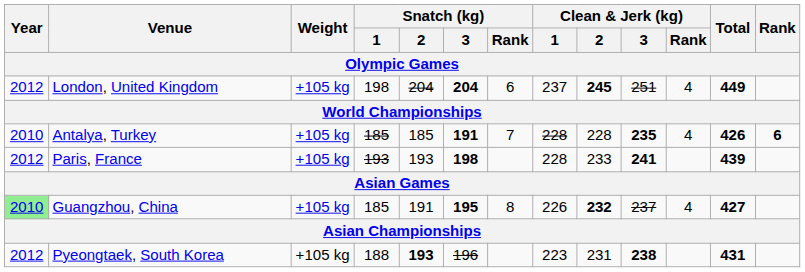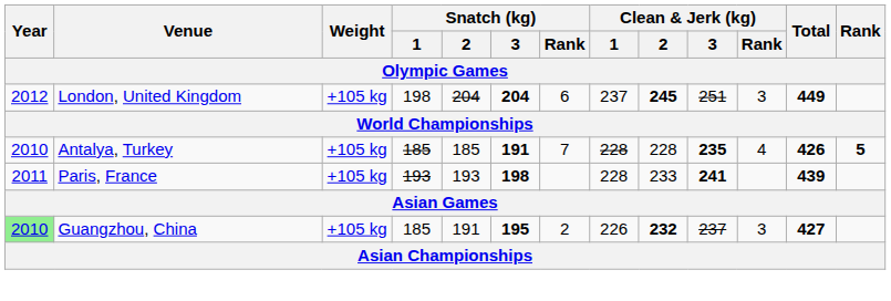London, United Kingdom | Clean & Jerk (kg) / Rank: 4 -> 3
Antalya, Turkey | Rank: 6 -> 5
Paris, France | Year: 2012 -> 2011
Guangzhou, China | Snatch (kg) / Rank: 8 -> 2
Guangzhou, China | Clean & Jerk (kg) / Rank: 4 -> 3
- row: 2012 | Pyeongtaek, South Korea | +105 kg | 188 | 193 | 196 | 223 | 231 | 238 | 431
